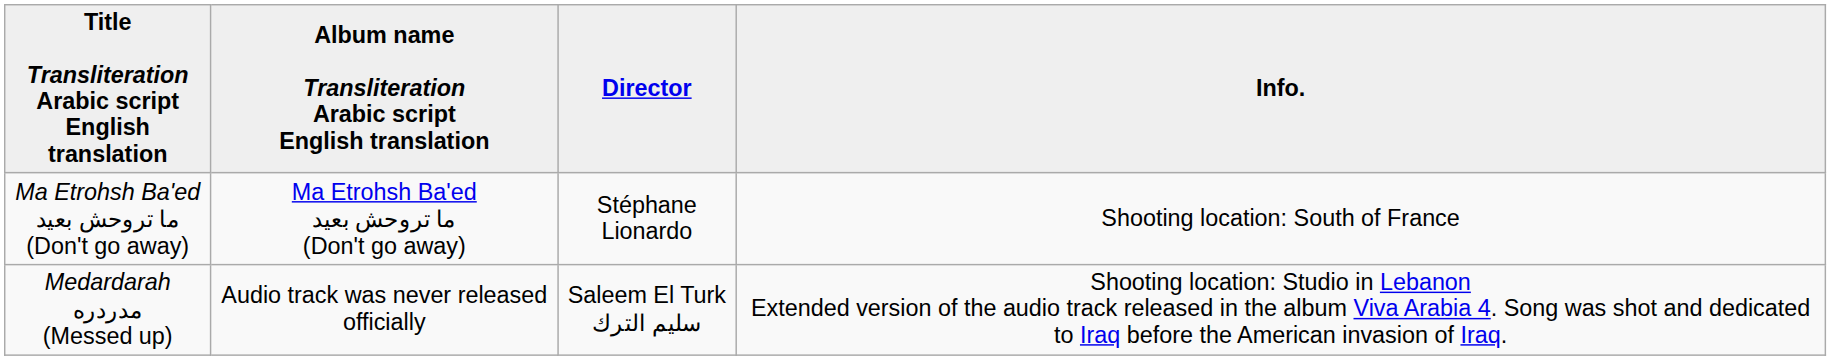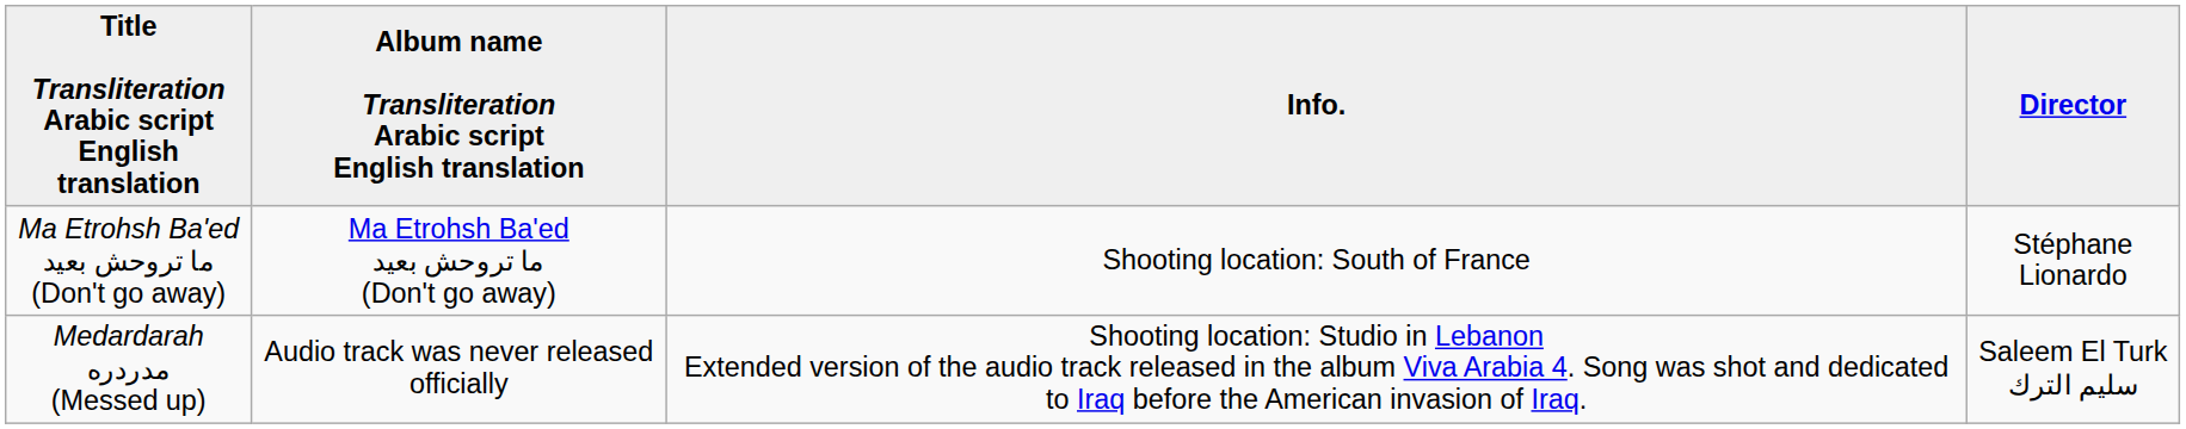columns swapped: Director <-> Info.
